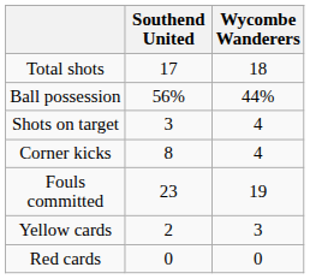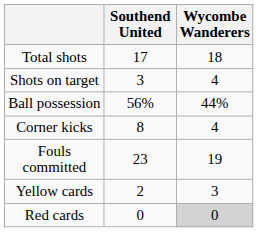rows swapped: Shots on target <-> Ball possession
Red cards | Wycombe Wanderers: no background -> lightgrey background
